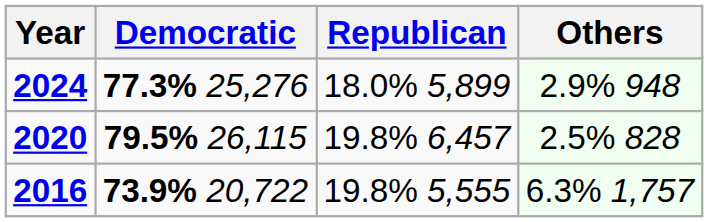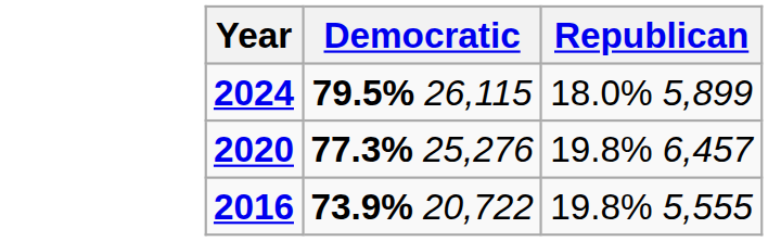- column: Others | 2.9% 948 | 2.5% 828 | 6.3% 1,757
2024 | Democratic: 77.3% 25,276 -> 79.5% 26,115
2020 | Democratic: 79.5% 26,115 -> 77.3% 25,276
